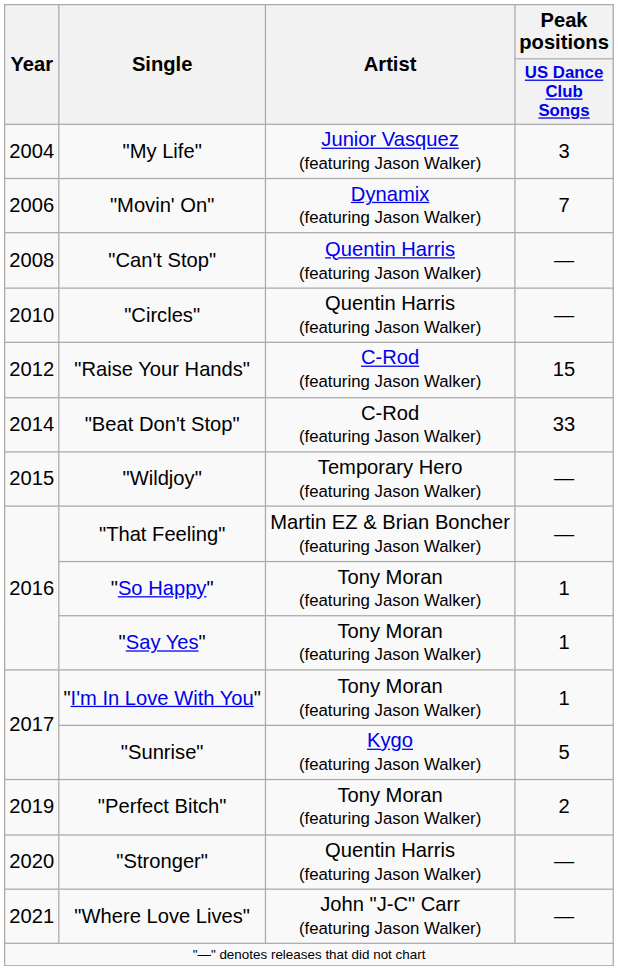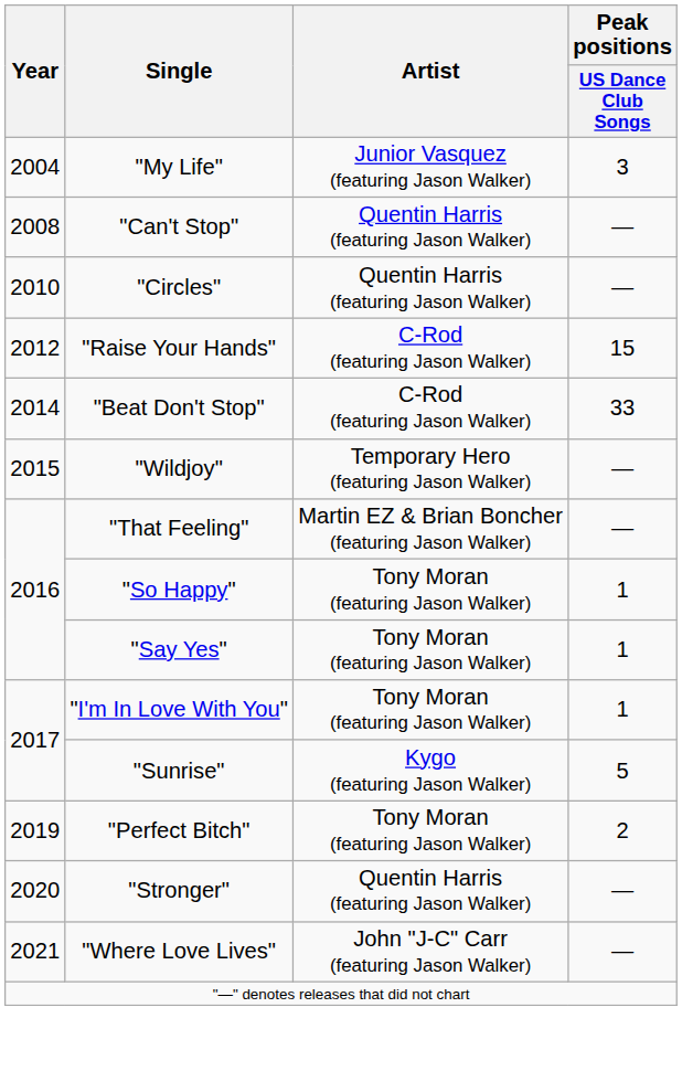- row: 2006 | "Movin' On" | Dynamix (featuring Jason Walker) | 7
